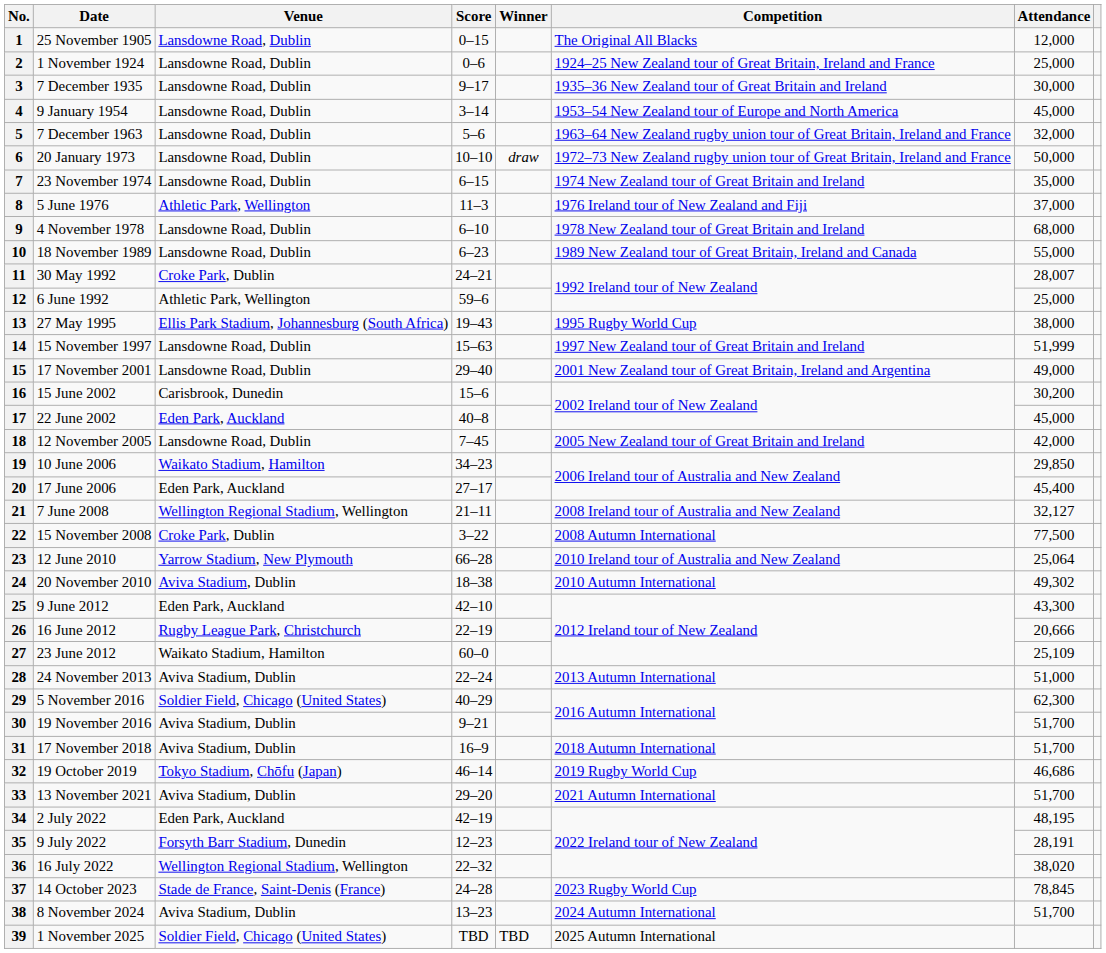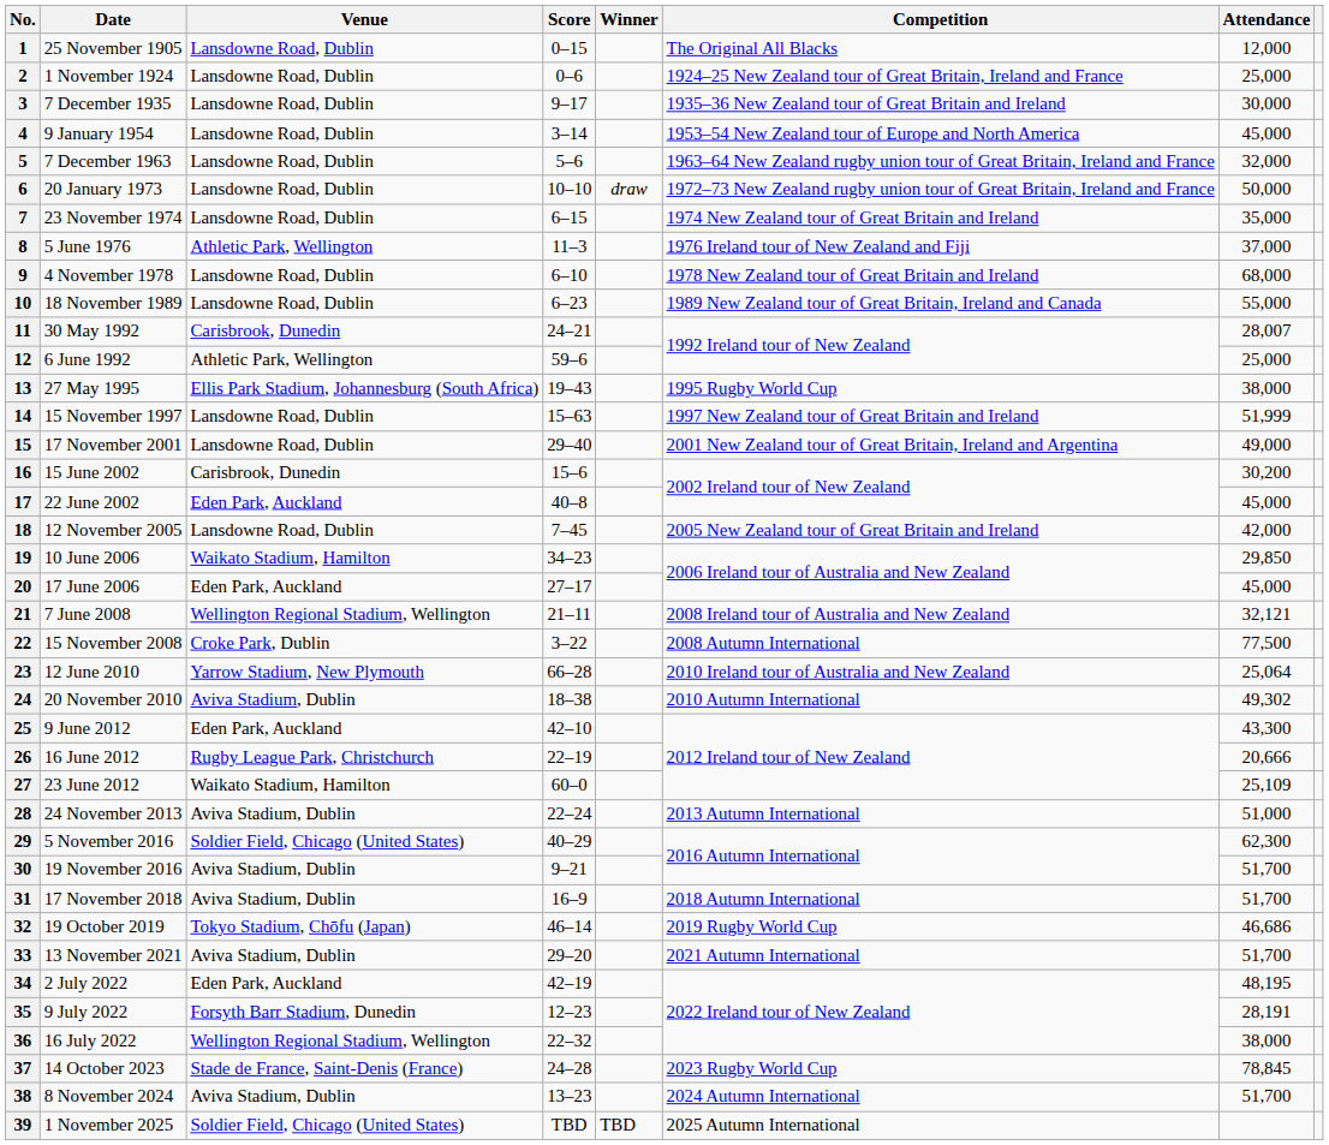11 | Venue: Croke Park, Dublin -> Carisbrook, Dunedin
20 | Attendance: 45,400 -> 45,000
21 | Attendance: 32,127 -> 32,121
36 | Attendance: 38,020 -> 38,000
